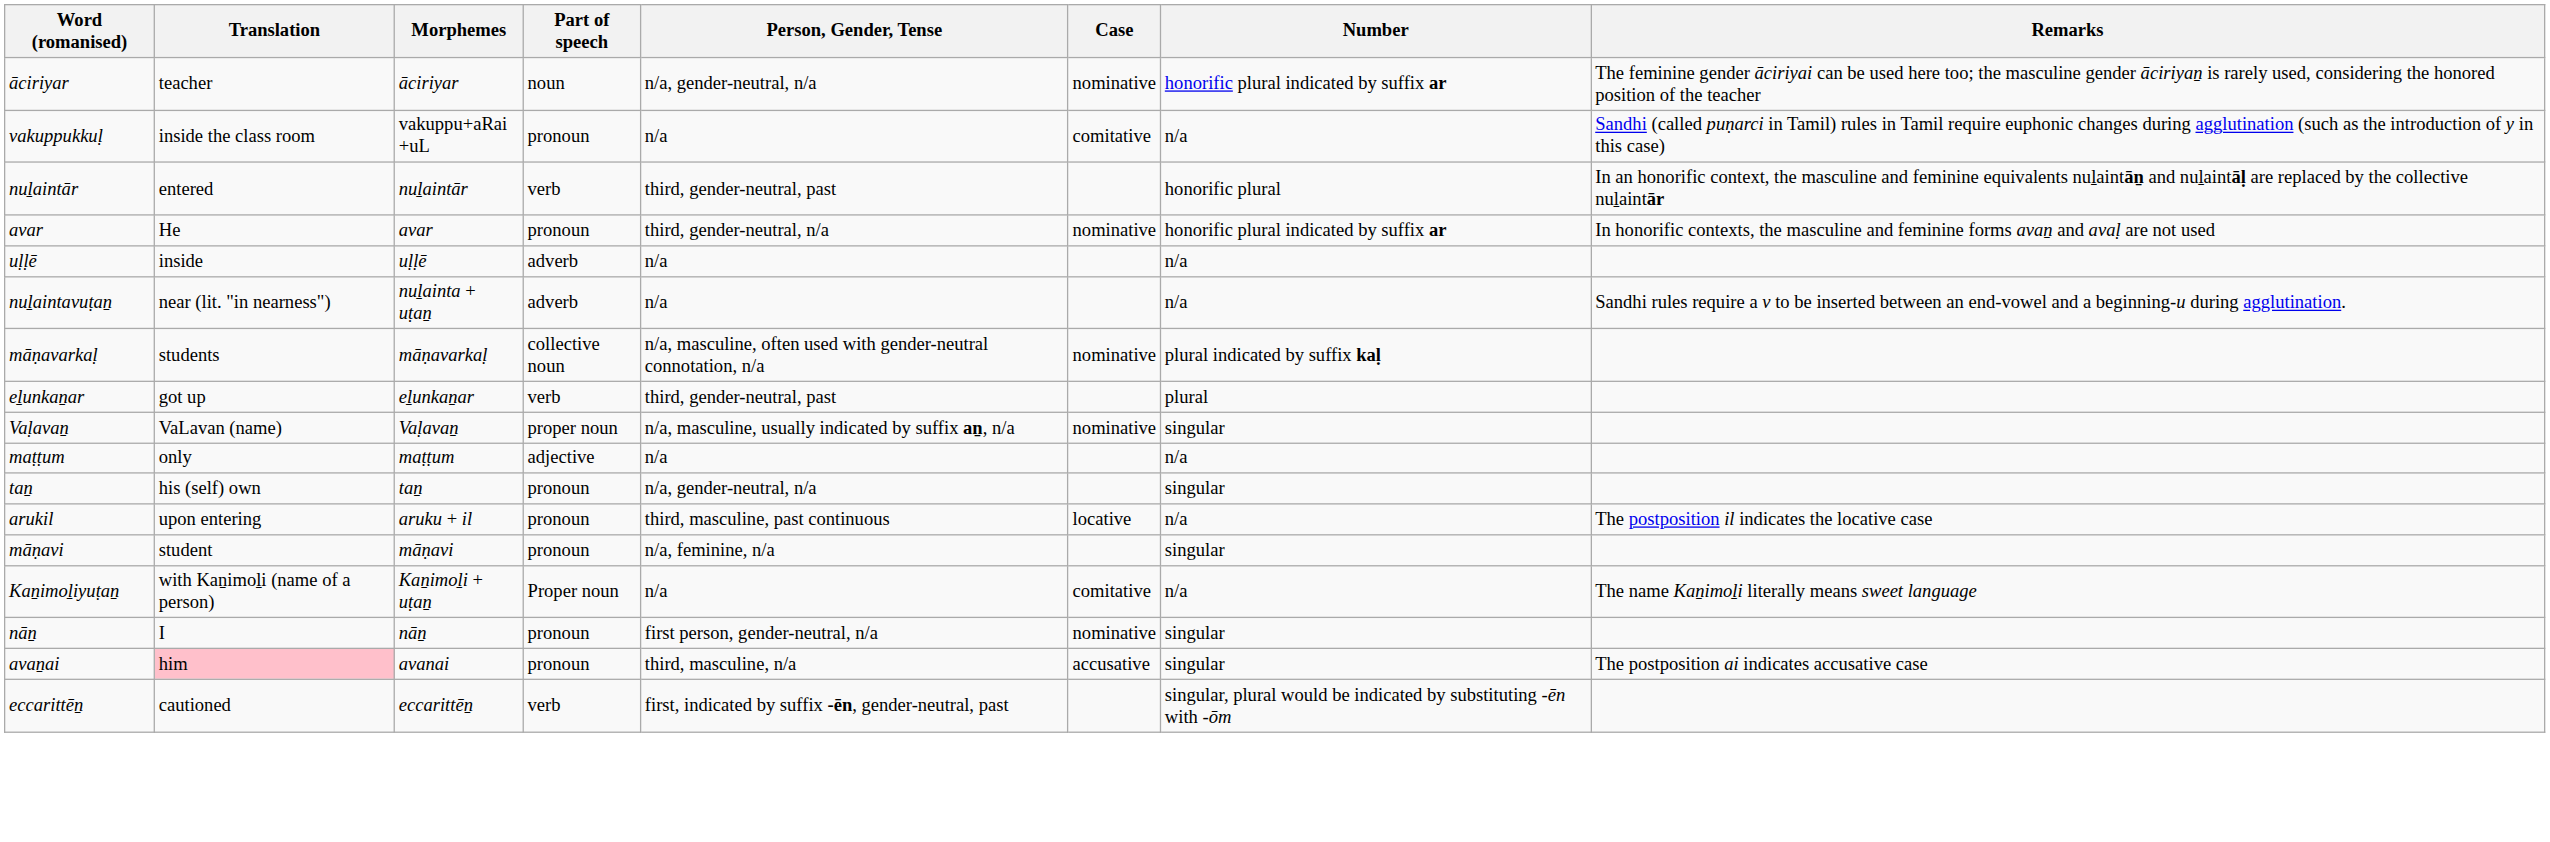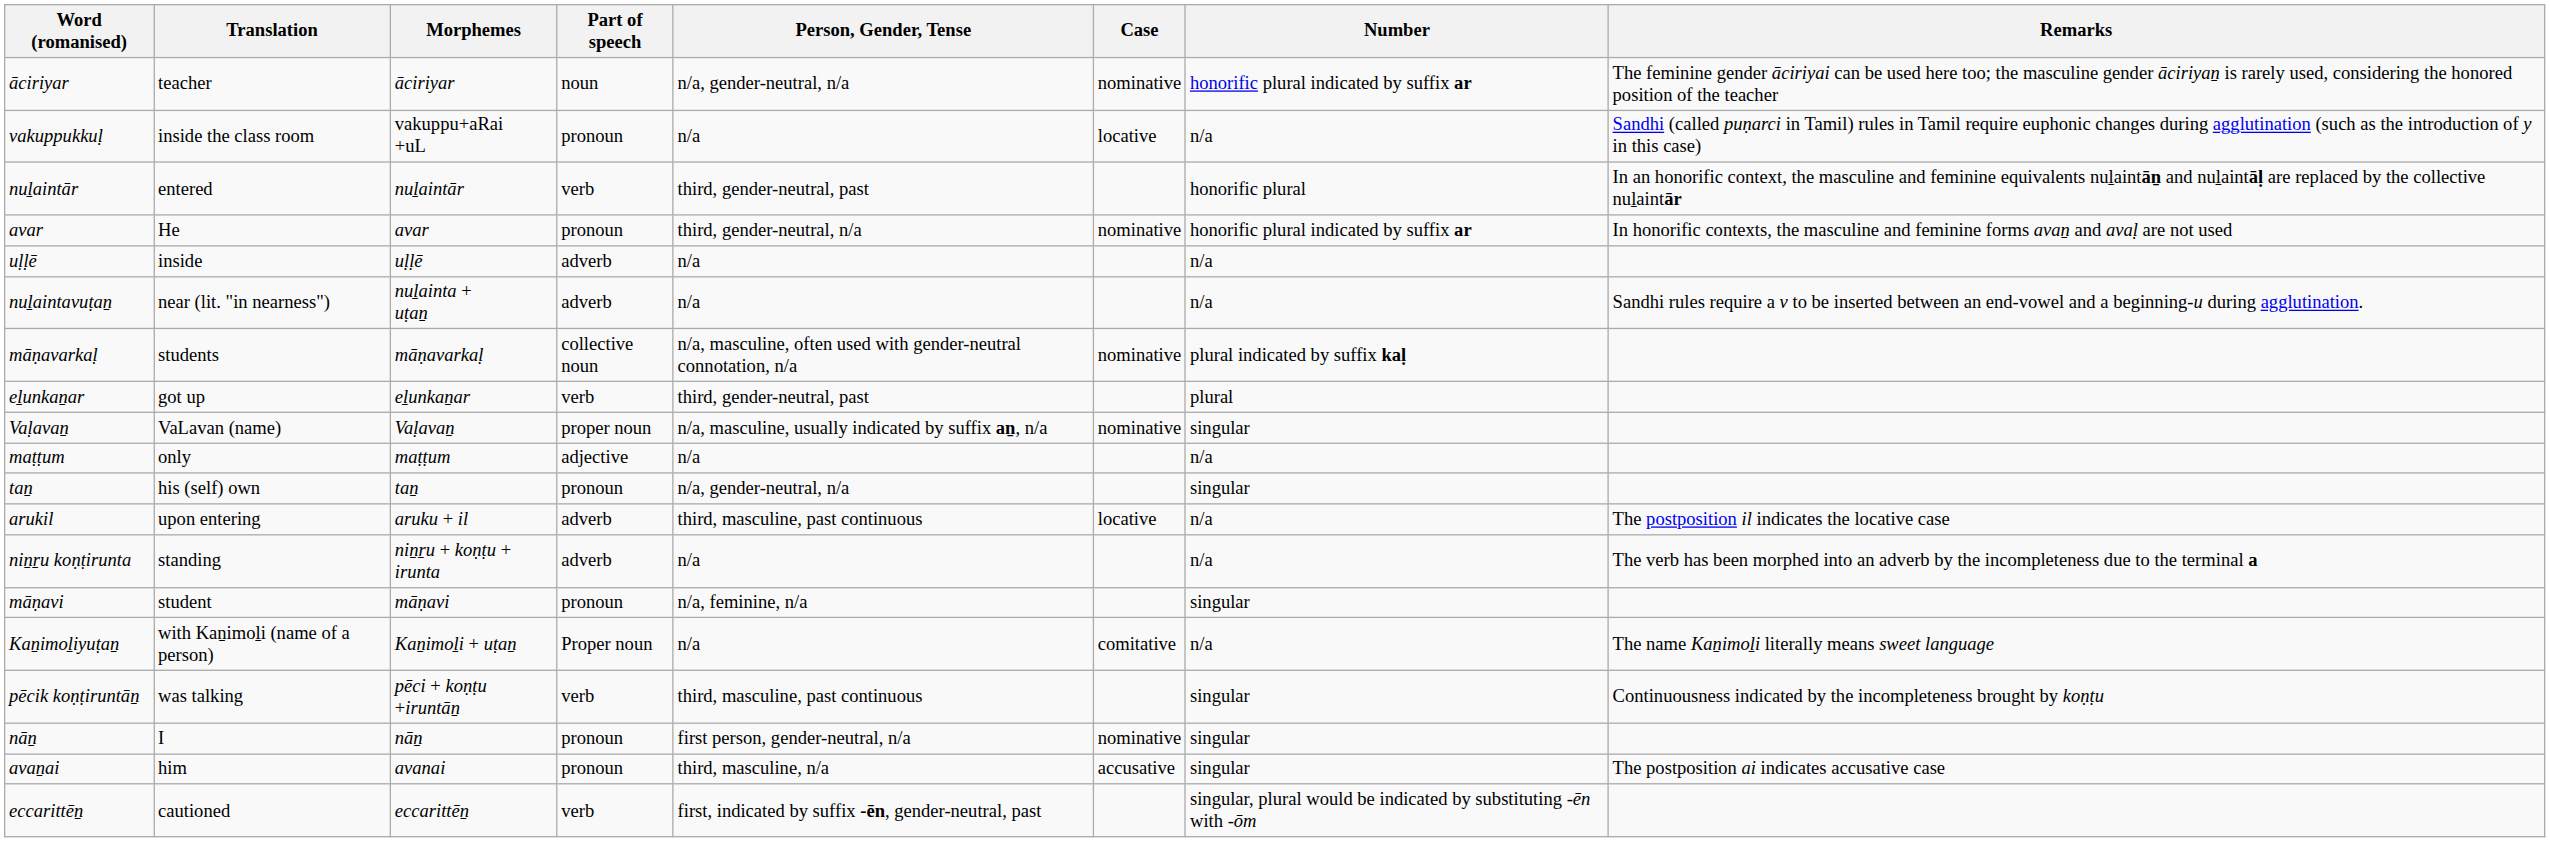vakuppukkuḷ | Case: comitative -> locative
arukil | Part of speech: pronoun -> adverb
+ row: niṉṟu koṇṭirunta | standing | niṉṟu + koṇṭu + irunta | adverb | n/a | n/a | The verb has been morphed into an adverb by the incompleteness due to the terminal a
+ row: pēcik koṇṭiruntāṉ | was talking | pēci + koṇṭu +iruntāṉ | verb | third, masculine, past continuous | singular | Continuousness indicated by the incompleteness brought by koṇṭu
avaṉai | Translation: pink background -> no background
